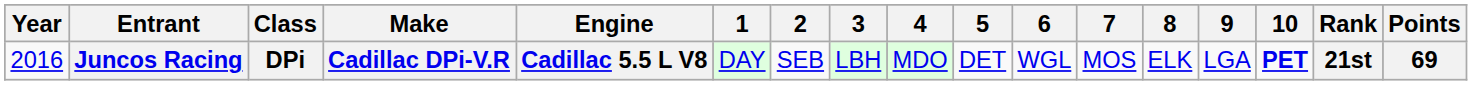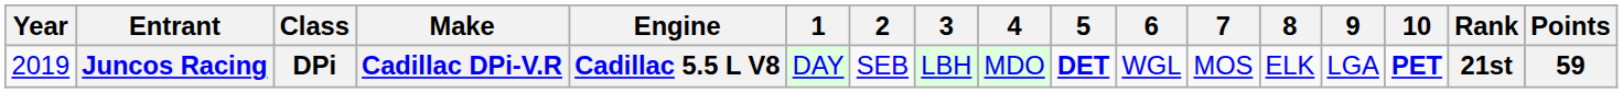Juncos Racing | Year: 2016 -> 2019
Juncos Racing | 5: normal -> bold
Juncos Racing | Points: 69 -> 59
